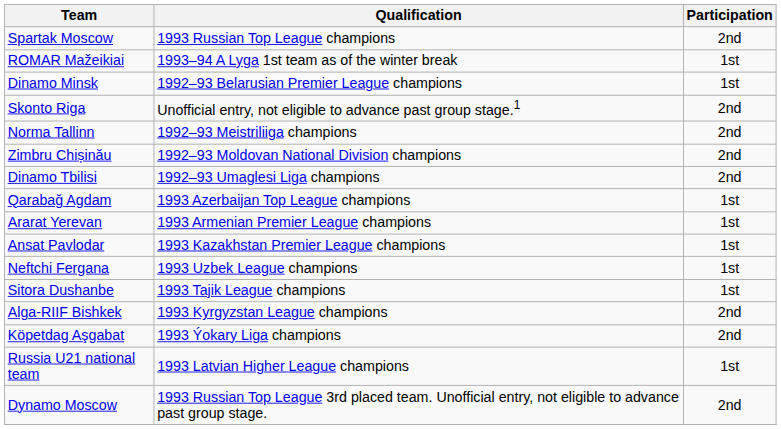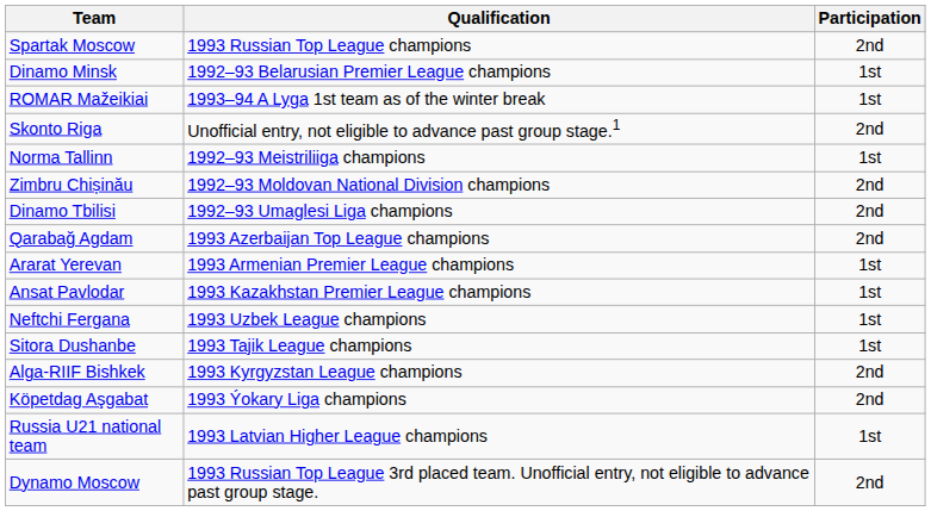rows swapped: Dinamo Minsk <-> ROMAR Mažeikiai
Norma Tallinn | Participation: 2nd -> 1st
Qarabağ Agdam | Participation: 1st -> 2nd
